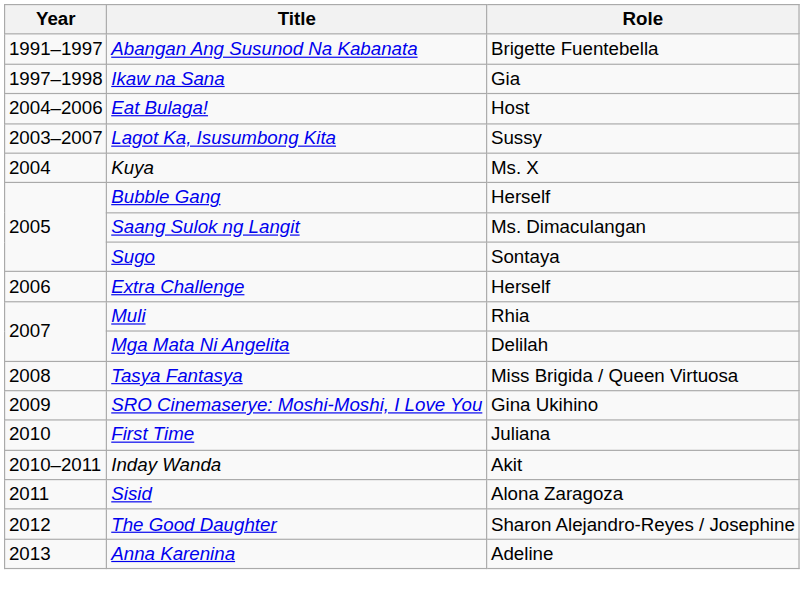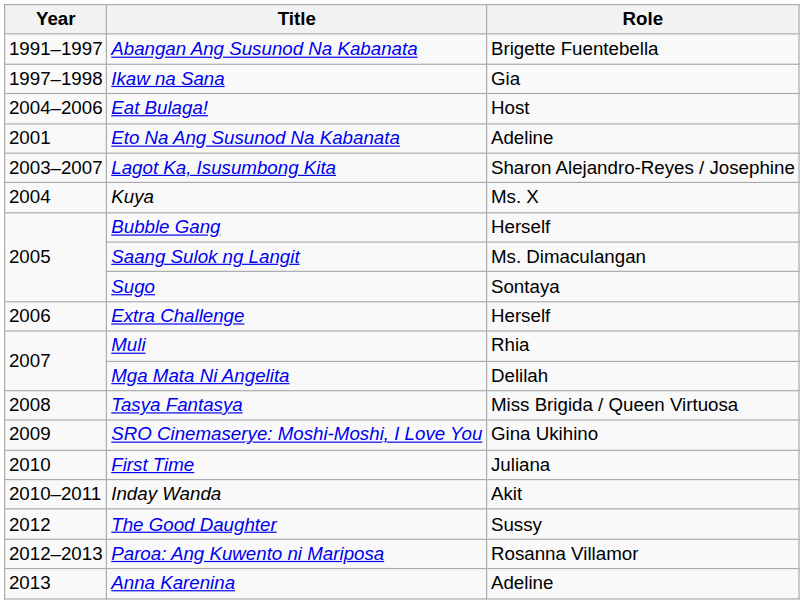+ row: 2001 | Eto Na Ang Susunod Na Kabanata | Adeline
Lagot Ka, Isusumbong Kita | Role: Sussy -> Sharon Alejandro-Reyes / Josephine
- row: 2011 | Sisid | Alona Zaragoza
The Good Daughter | Role: Sharon Alejandro-Reyes / Josephine -> Sussy
+ row: 2012–2013 | Paroa: Ang Kuwento ni Mariposa | Rosanna Villamor
